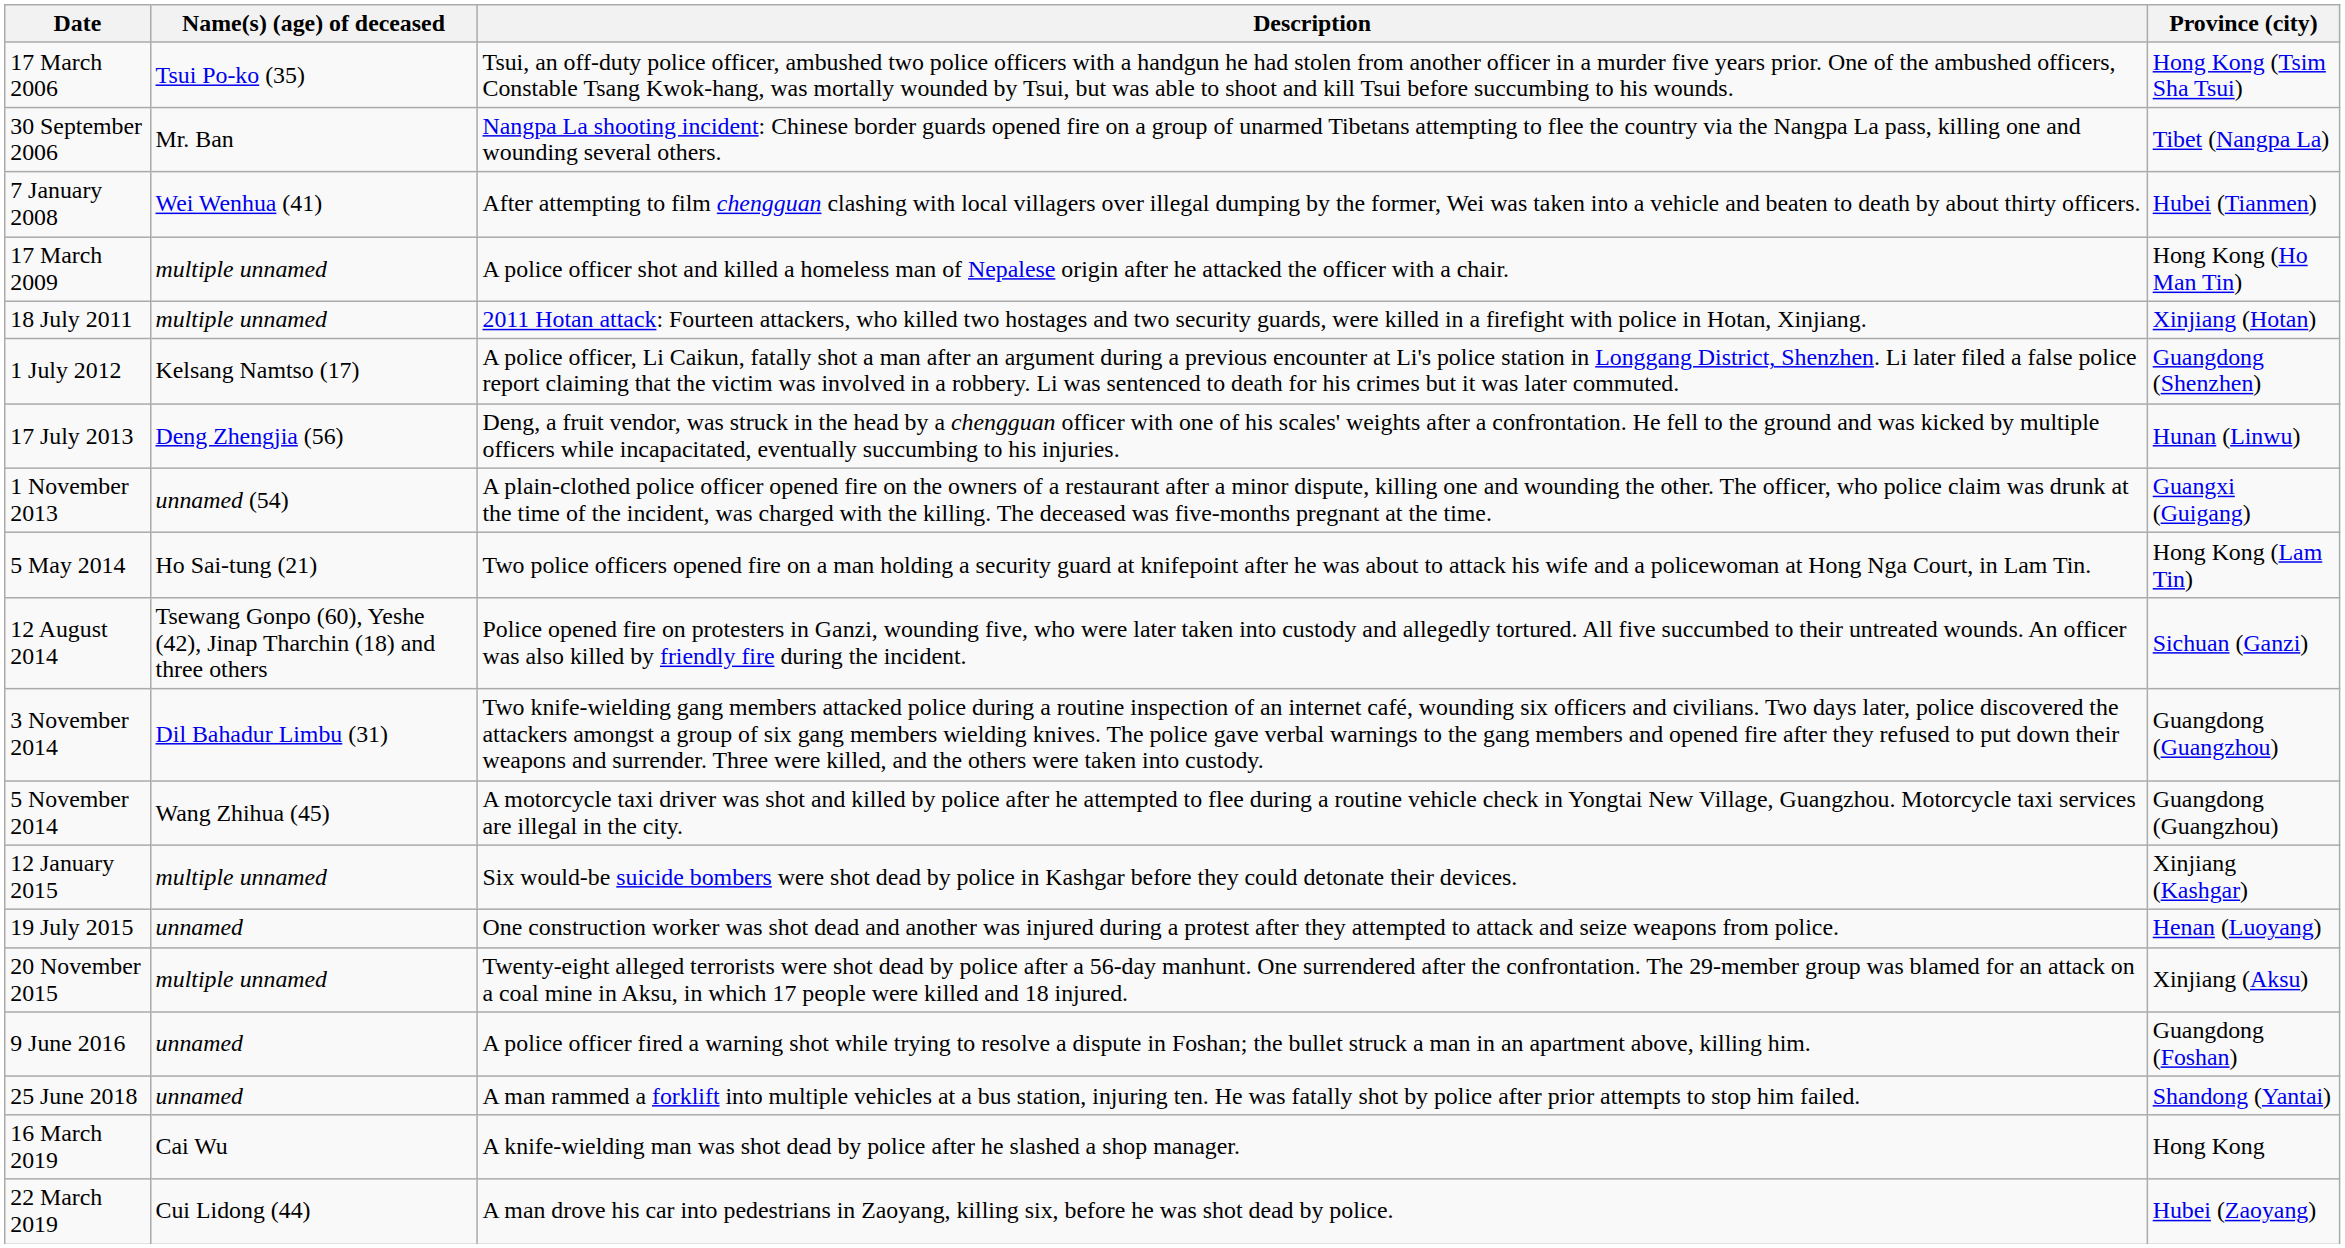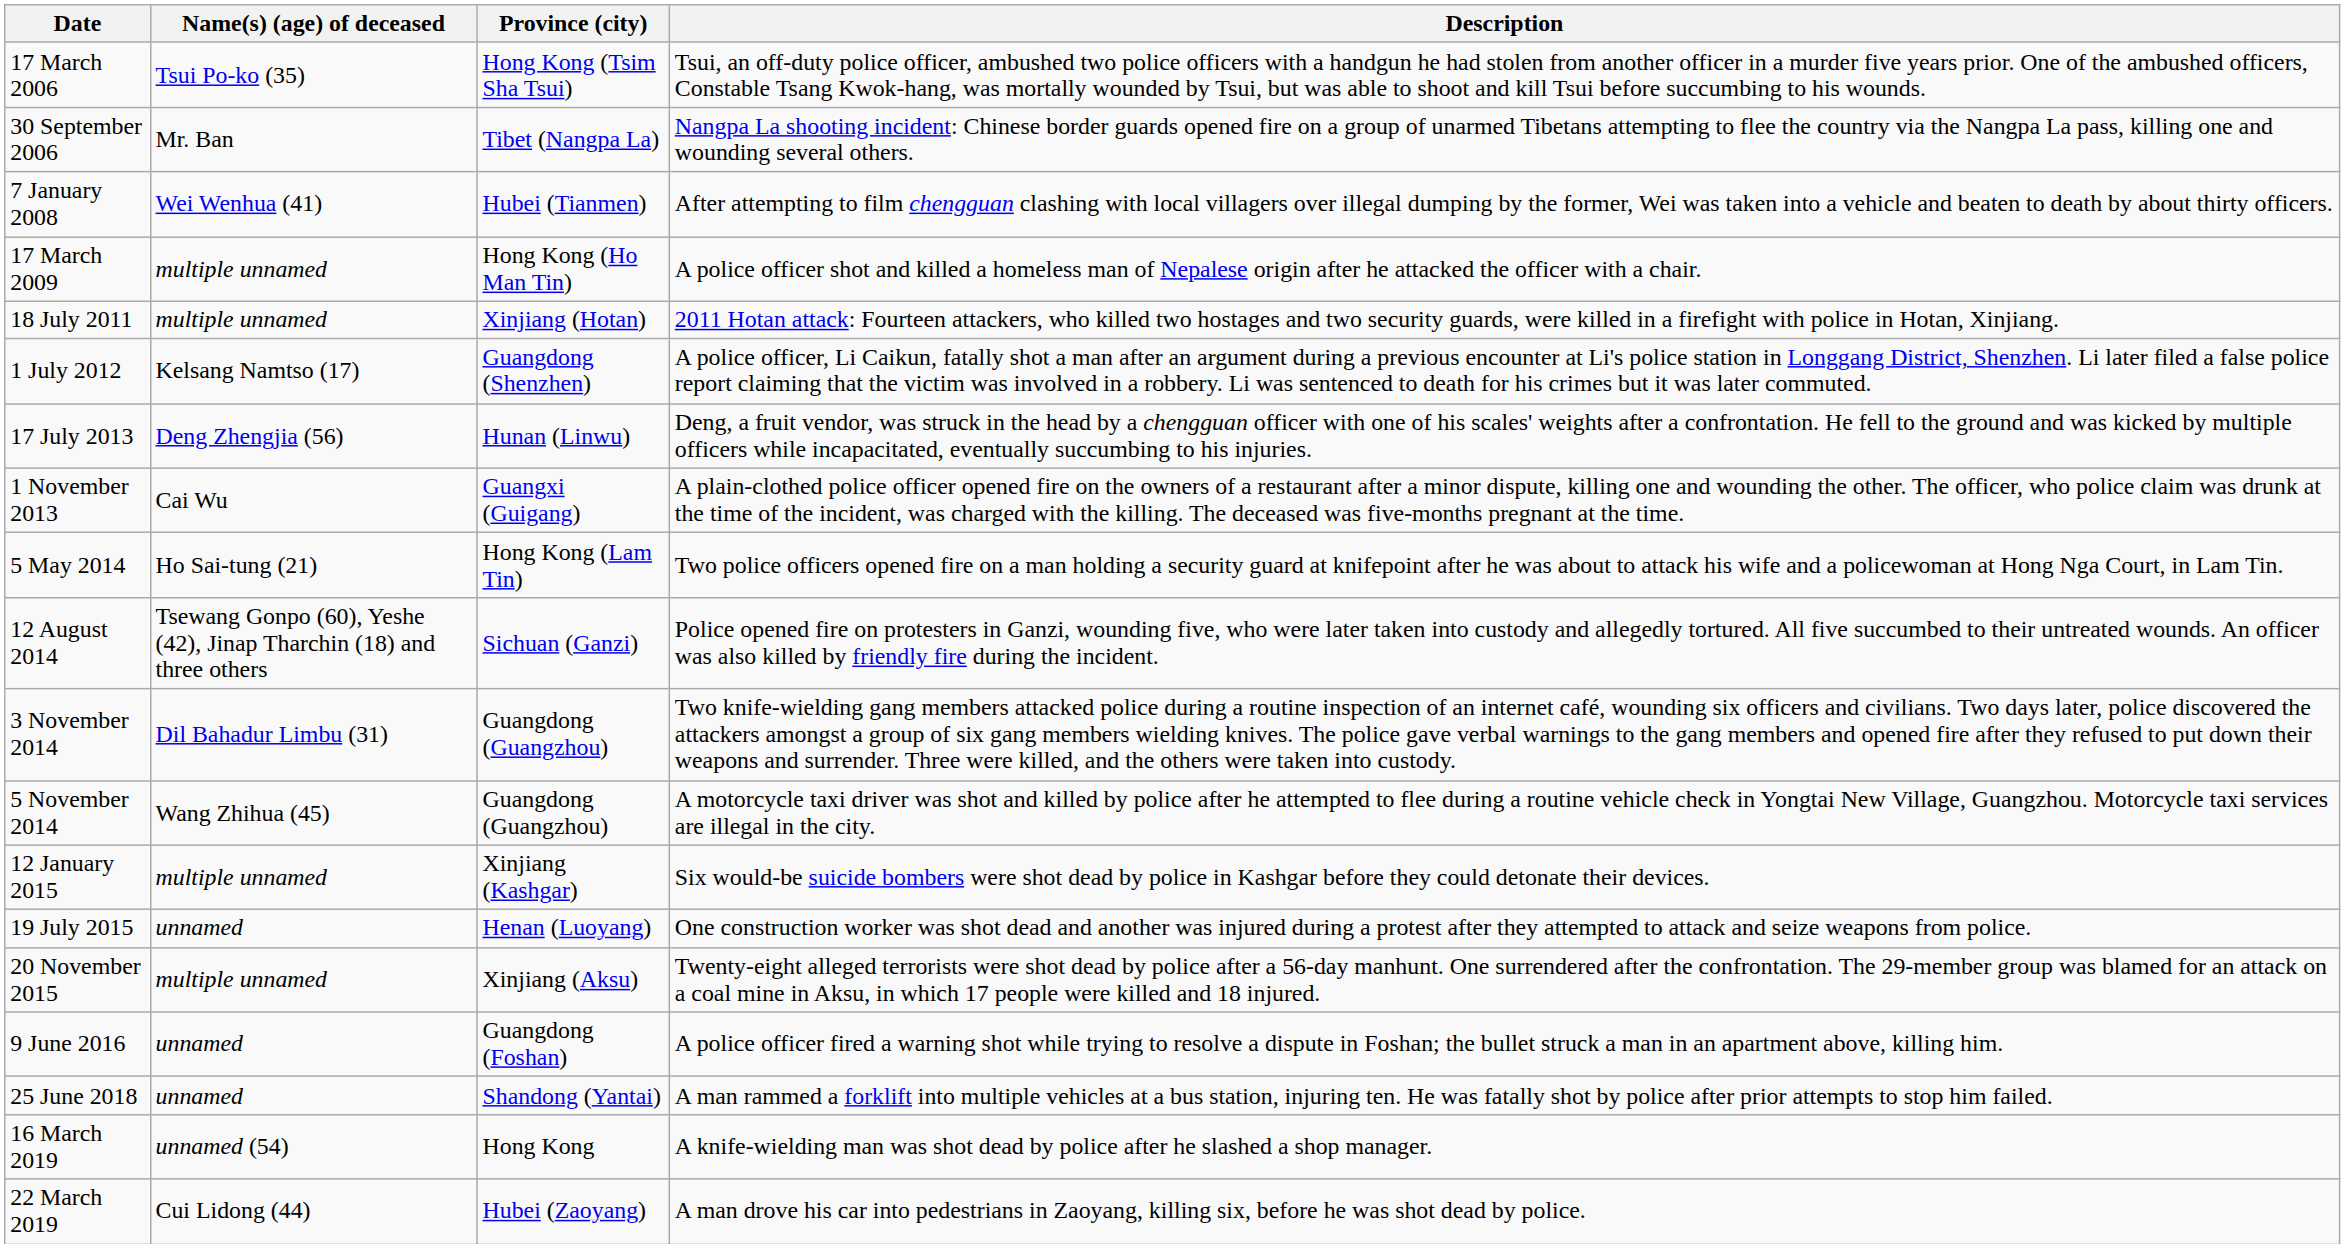columns swapped: Province (city) <-> Description
1 November 2013 | Name(s) (age) of deceased: unnamed (54) -> Cai Wu
16 March 2019 | Name(s) (age) of deceased: Cai Wu -> unnamed (54)
